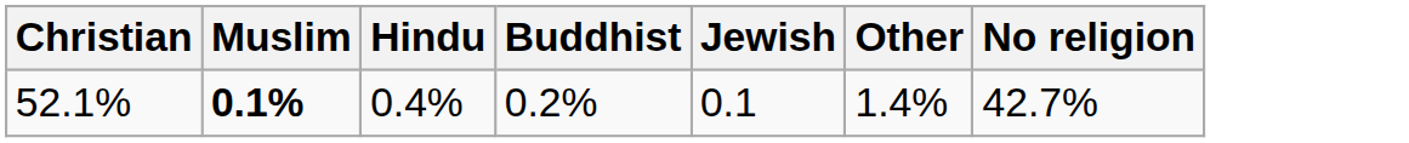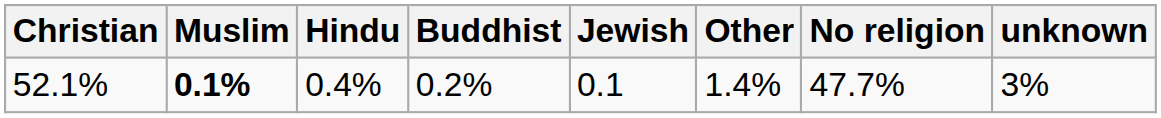+ column: unknown | 3%
52.1% | No religion: 42.7% -> 47.7%
